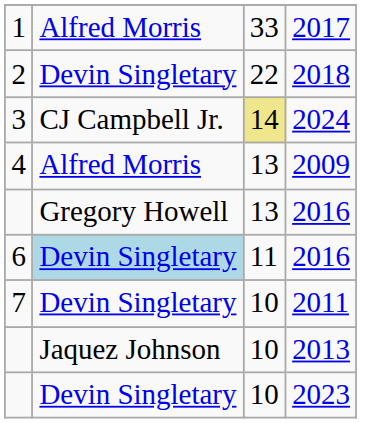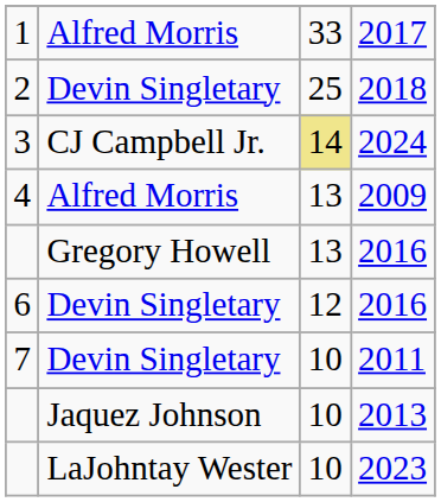2018 | column 3: 22 -> 25
6 / 2016 | column 2: lightblue background -> no background
6 / 2016 | column 3: 11 -> 12
2023 | column 2: Devin Singletary -> LaJohntay Wester
